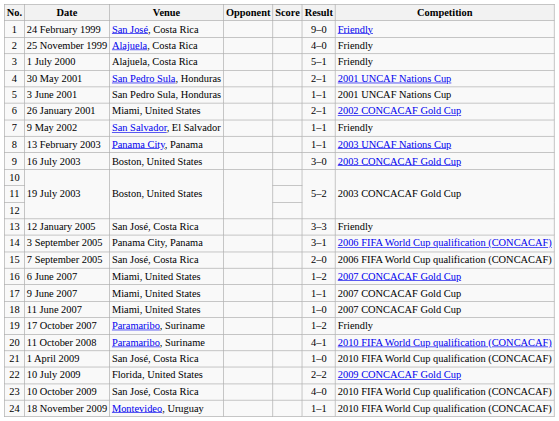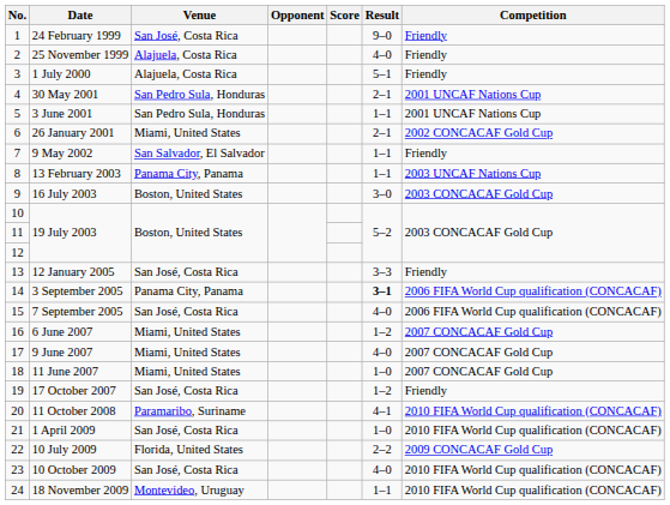3 September 2005 | Result: normal -> bold
7 September 2005 | Result: 2–0 -> 4–0
9 June 2007 | Result: 1–1 -> 4–0
17 October 2007 | Venue: Paramaribo, Suriname -> San José, Costa Rica
